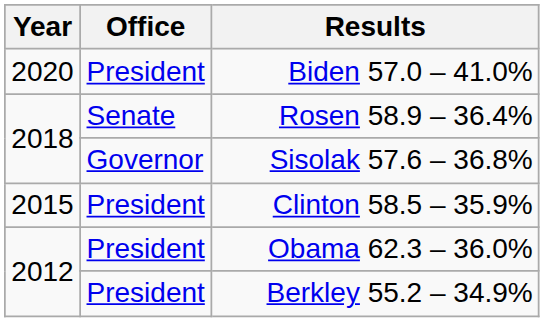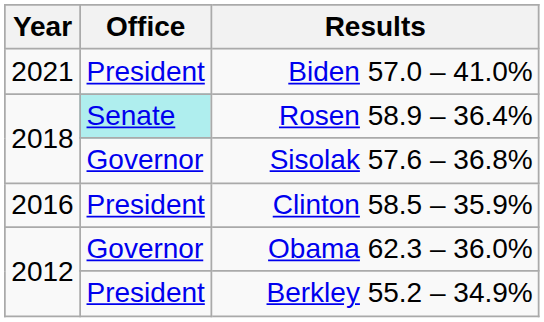Biden 57.0 – 41.0% | Year: 2020 -> 2021
Rosen 58.9 – 36.4% | Office: no background -> paleturquoise background
Clinton 58.5 – 35.9% | Year: 2015 -> 2016
Obama 62.3 – 36.0% | Office: President -> Governor
